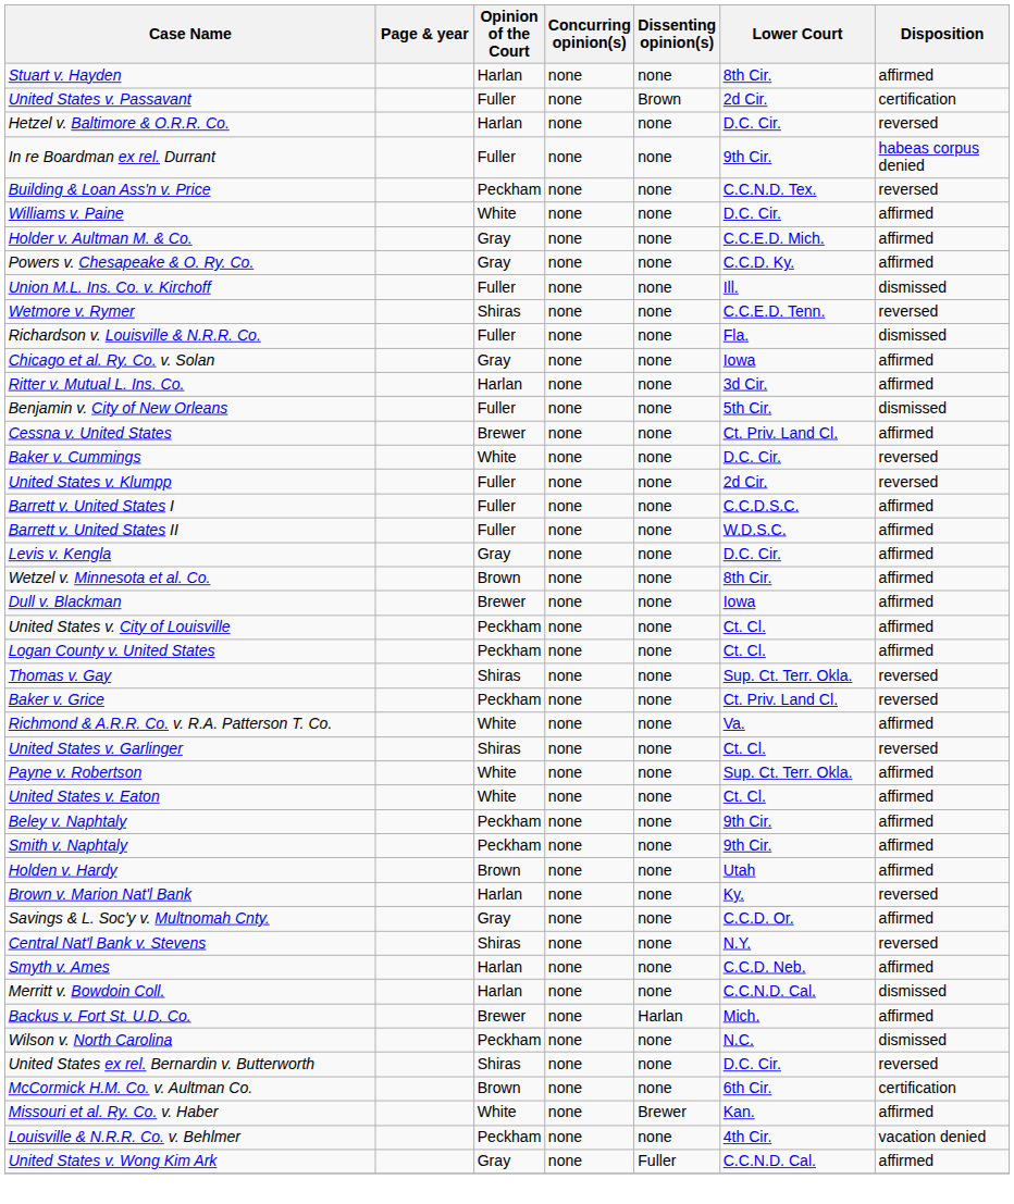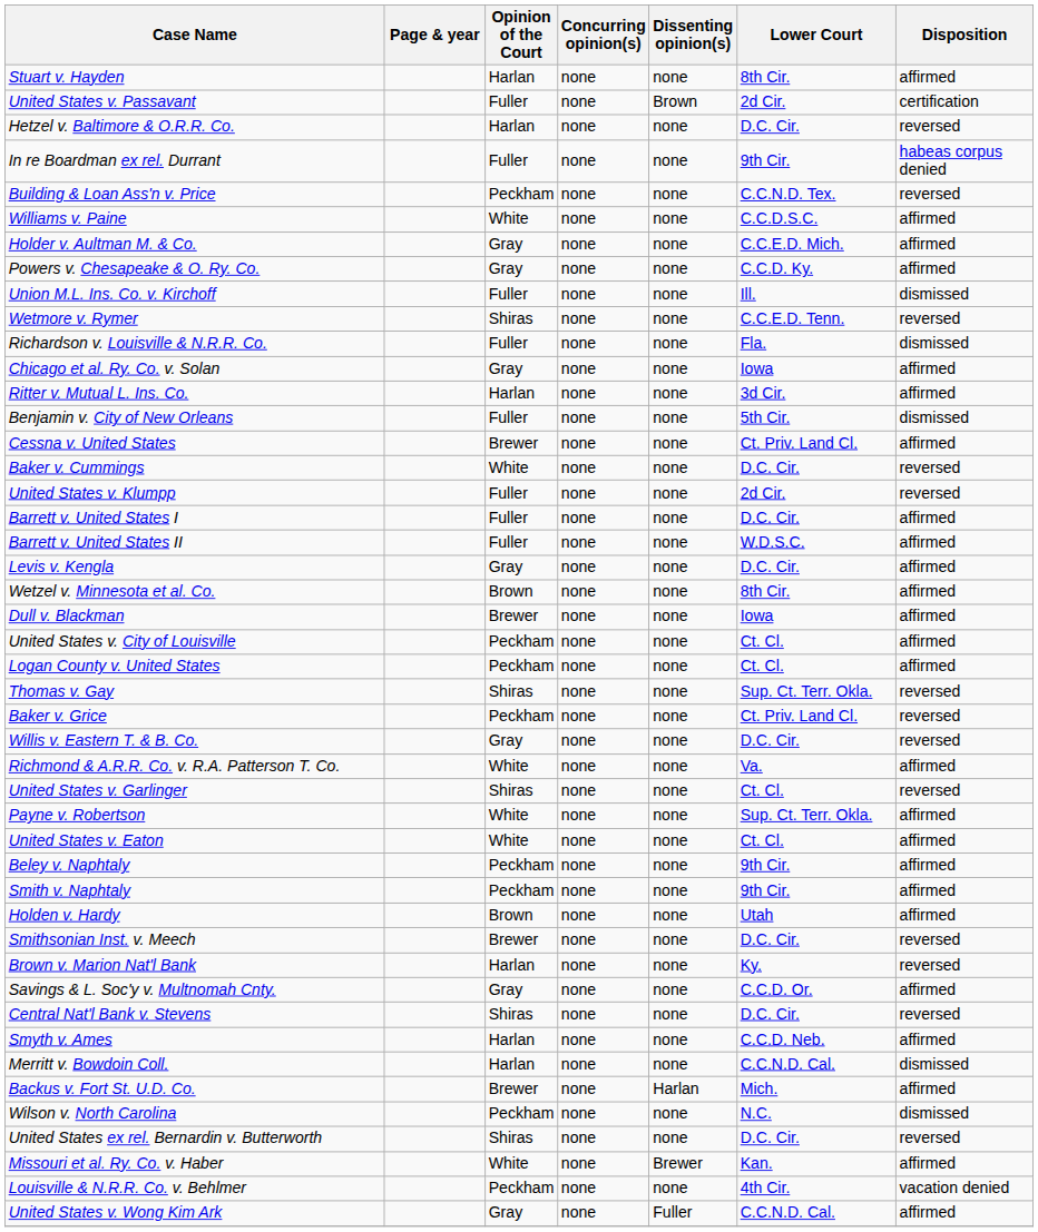Williams v. Paine | Lower Court: D.C. Cir. -> C.C.D.S.C.
Barrett v. United States I | Lower Court: C.C.D.S.C. -> D.C. Cir.
+ row: Willis v. Eastern T. & B. Co. | Gray | none | none | D.C. Cir. | reversed
+ row: Smithsonian Inst. v. Meech | Brewer | none | none | D.C. Cir. | reversed
Central Nat'l Bank v. Stevens | Lower Court: N.Y. -> D.C. Cir.
- row: McCormick H.M. Co. v. Aultman Co. | Brown | none | none | 6th Cir. | certification
